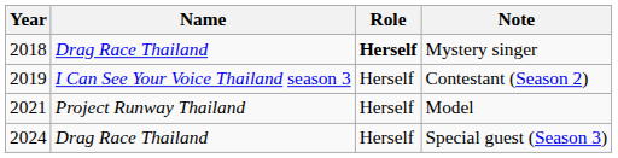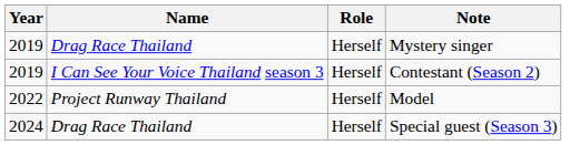Mystery singer | Year: 2018 -> 2019
Mystery singer | Role: bold -> normal
Model | Year: 2021 -> 2022
